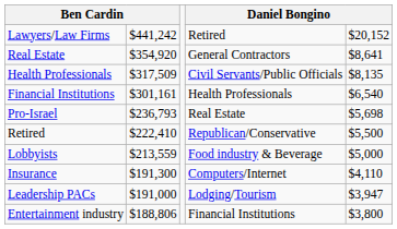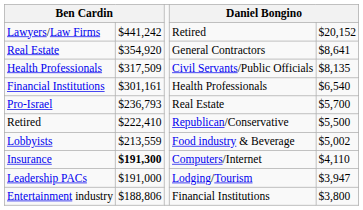Pro-Israel | column 5: $5,698 -> $5,700
Lobbyists | column 5: $5,000 -> $5,002
Insurance | column 2: normal -> bold
